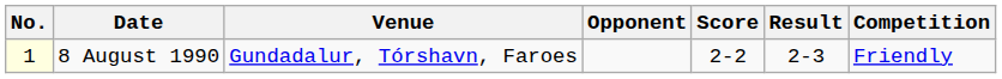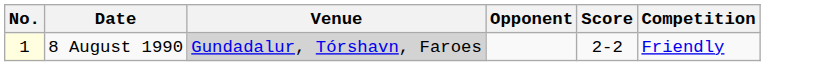- column: Result | 2-3
8 August 1990 | Venue: no background -> lightgrey background
